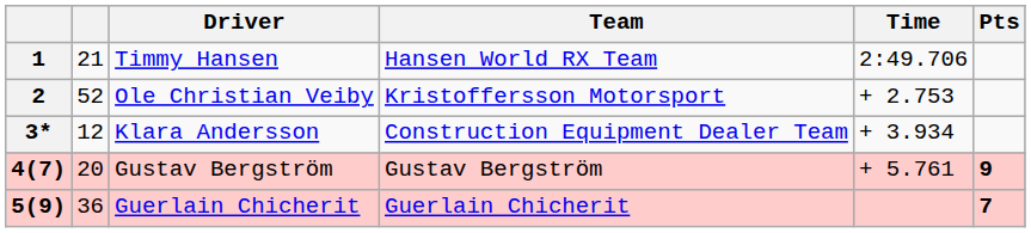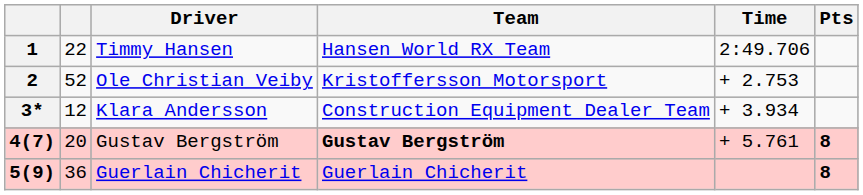1 | column 2: 21 -> 22
4(7) | Team: normal -> bold
4(7) | Pts: 9 -> 8
5(9) | Pts: 7 -> 8
